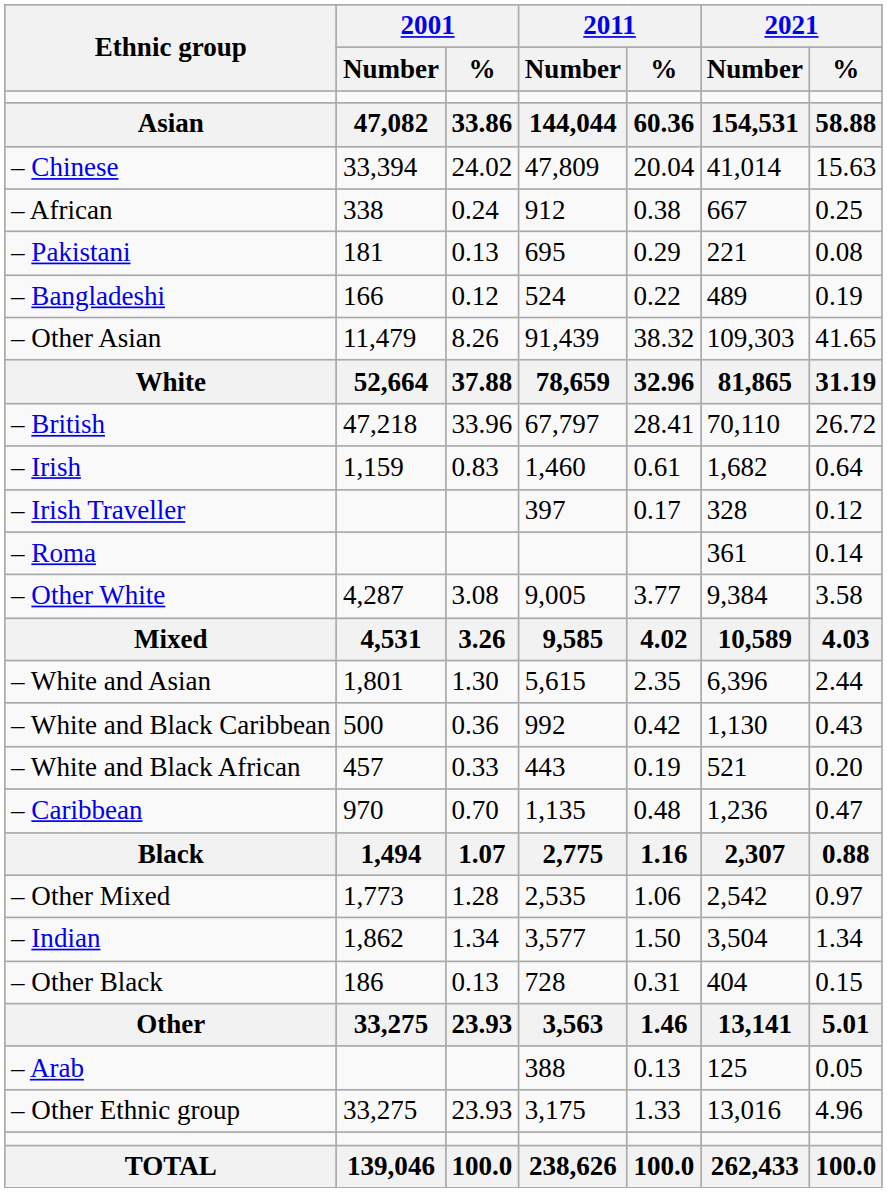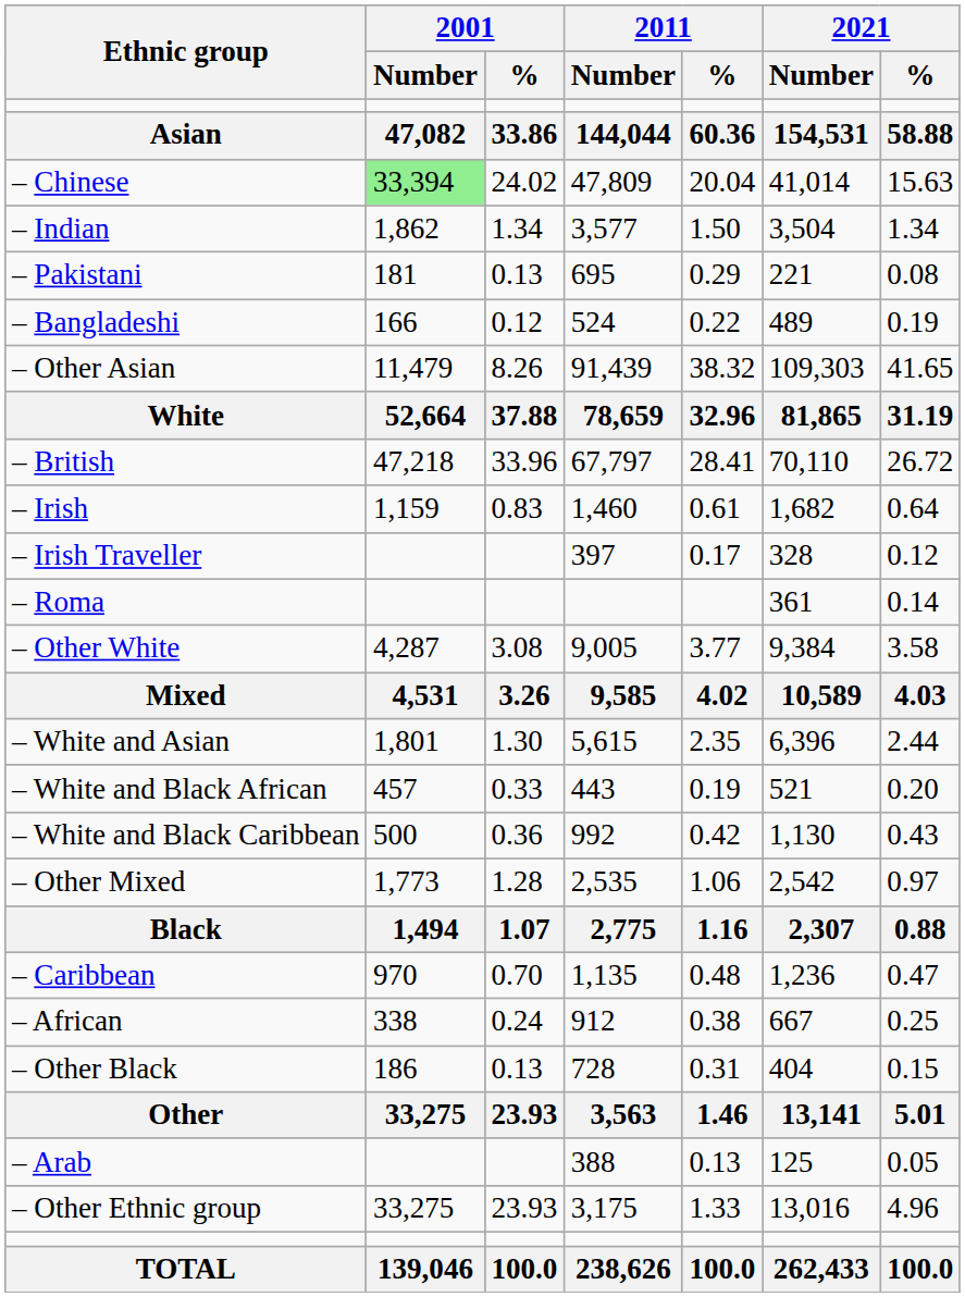– Chinese | 2001 / Number: no background -> lightgreen background
rows swapped: – Indian <-> – African
rows swapped: – White and Black Caribbean <-> – White and Black African
rows swapped: – Other Mixed <-> – Caribbean
